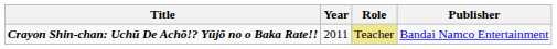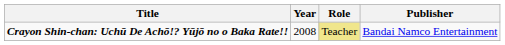Crayon Shin-chan: Uchū De Achō!? Yūjō no o Baka Rate!! | Year: 2011 -> 2008
